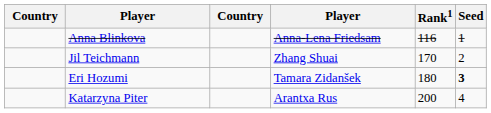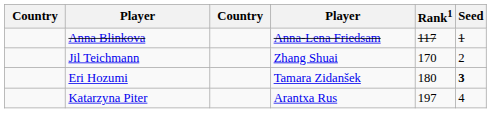Anna Blinkova | Rank1: 116 -> 117
Katarzyna Piter | Rank1: 200 -> 197
